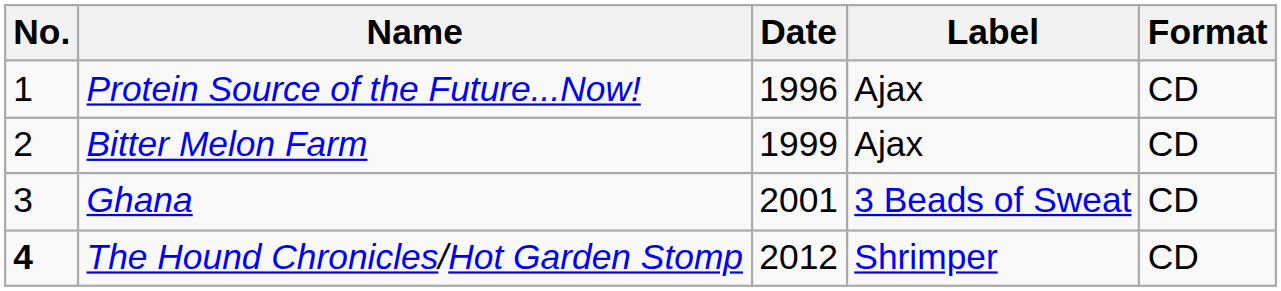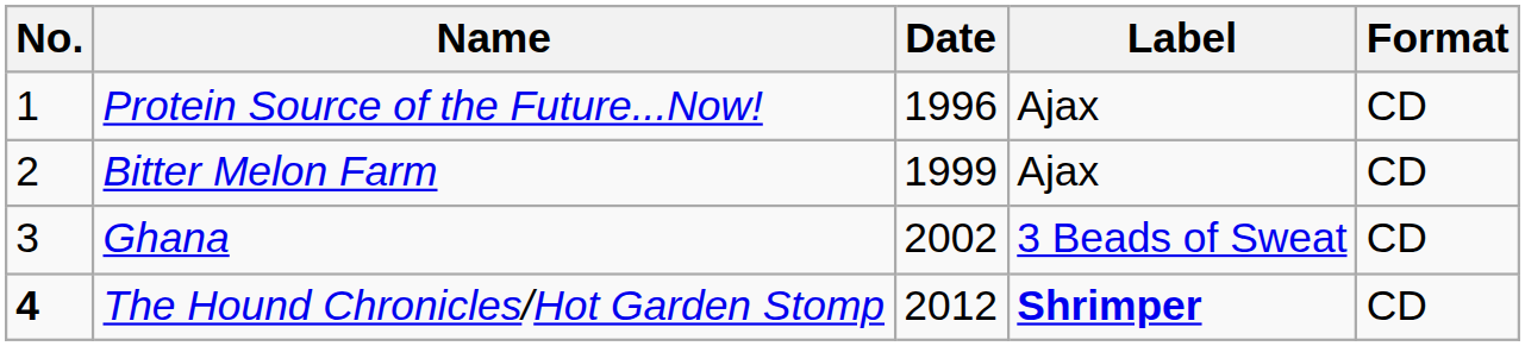Ghana | Date: 2001 -> 2002
The Hound Chronicles/Hot Garden Stomp | Label: normal -> bold
